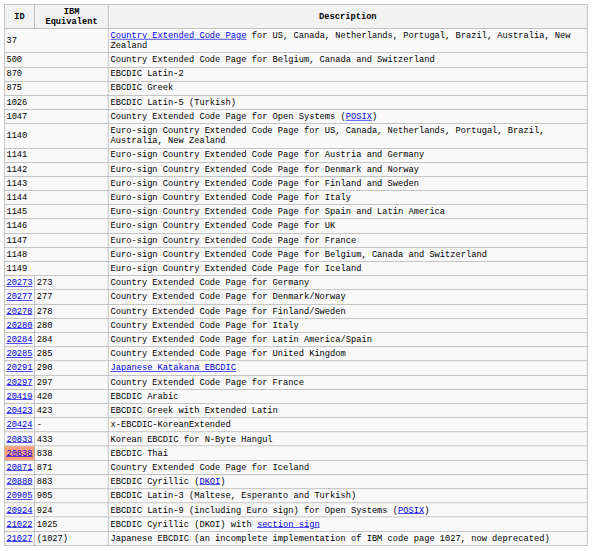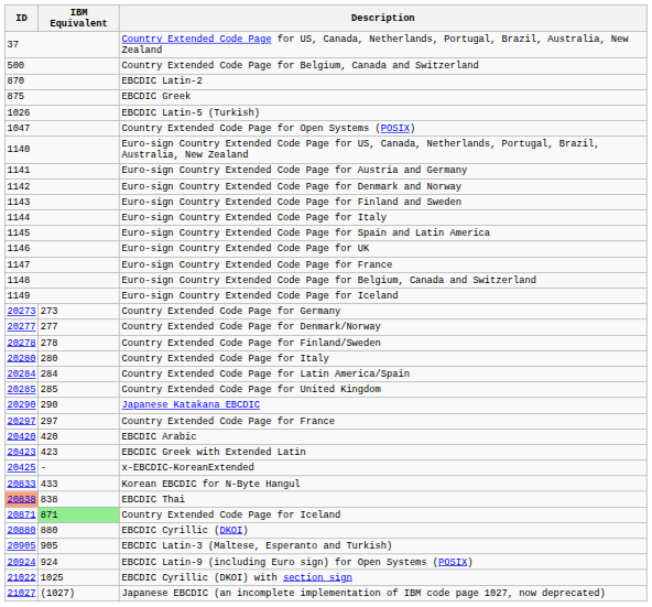Japanese Katakana EBCDIC | ID: 20291 -> 20290
EBCDIC Arabic | ID: 20419 -> 20420
x-EBCDIC-KoreanExtended | ID: 20424 -> 20425
Country Extended Code Page for Iceland | IBM Equivalent: no background -> lightgreen background
EBCDIC Cyrillic (DKOI) | IBM Equivalent: 883 -> 880
